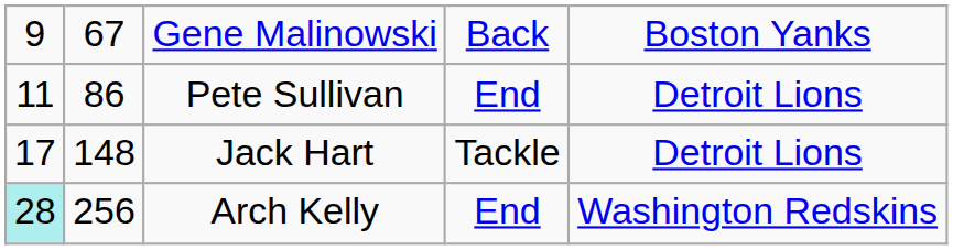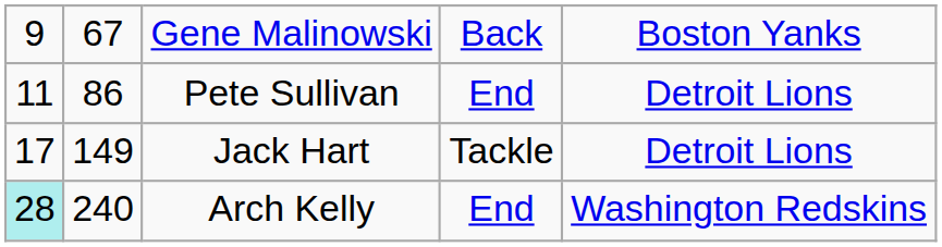Jack Hart | column 2: 148 -> 149
Arch Kelly | column 2: 256 -> 240
